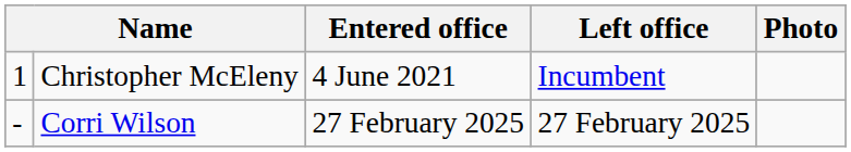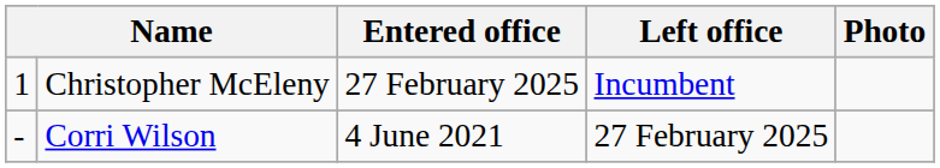Christopher McEleny | Entered office: 4 June 2021 -> 27 February 2025
Corri Wilson | Entered office: 27 February 2025 -> 4 June 2021
